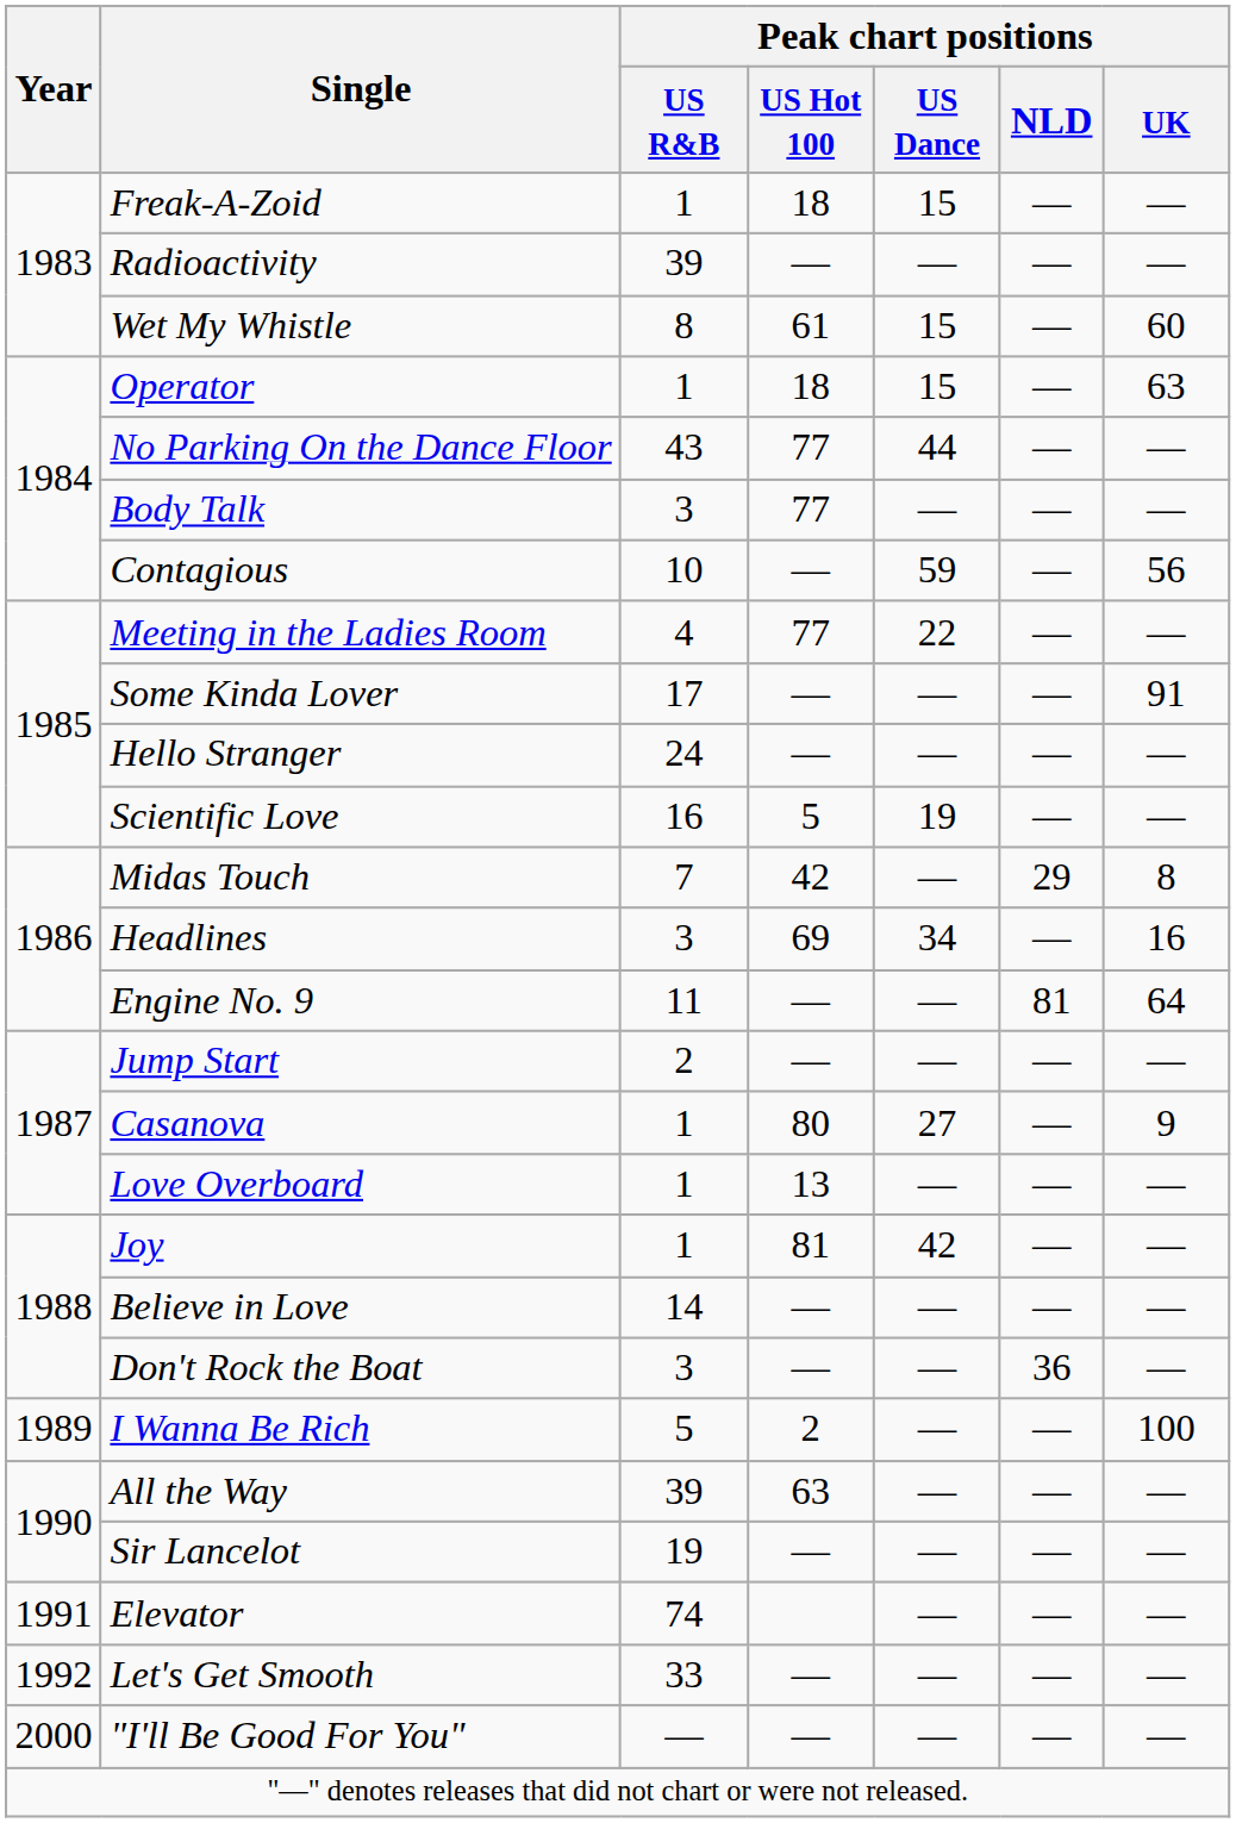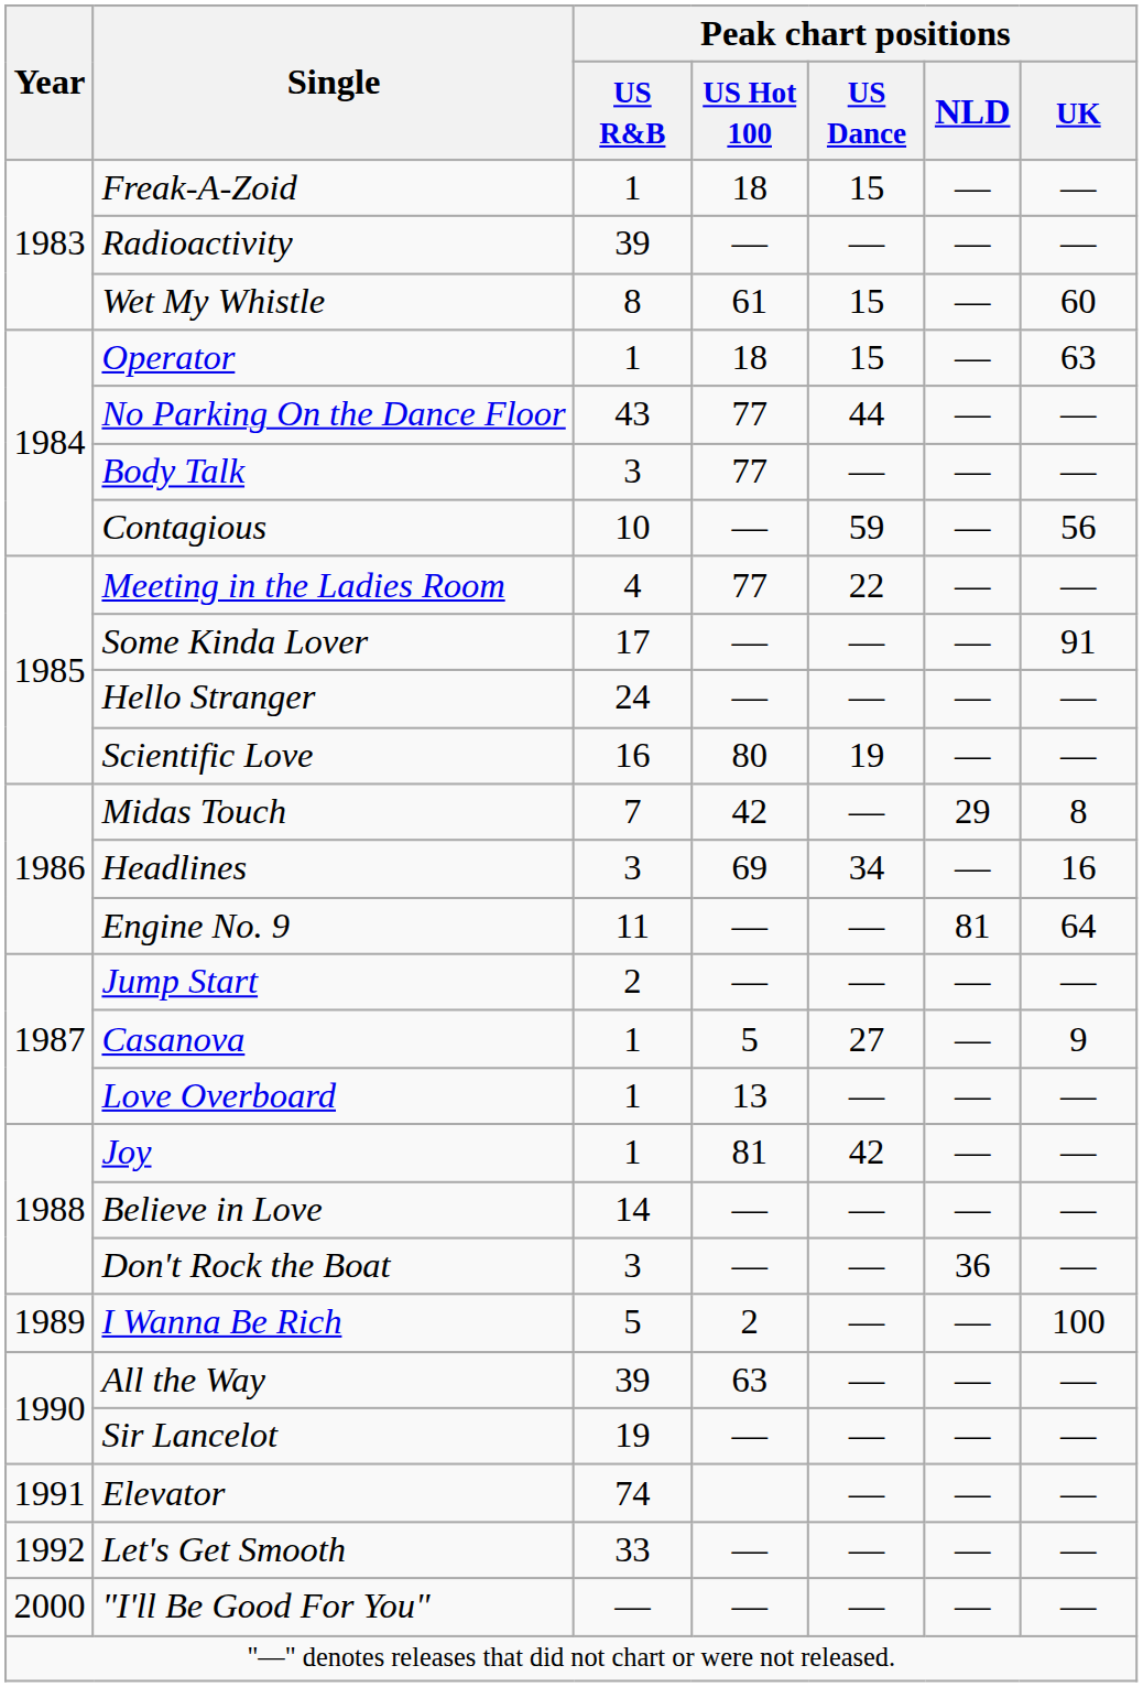Scientific Love | Peak chart positions / US Hot 100: 5 -> 80
Casanova | Peak chart positions / US Hot 100: 80 -> 5
